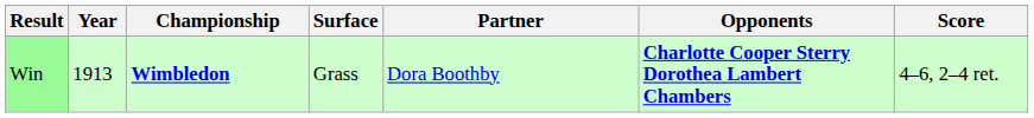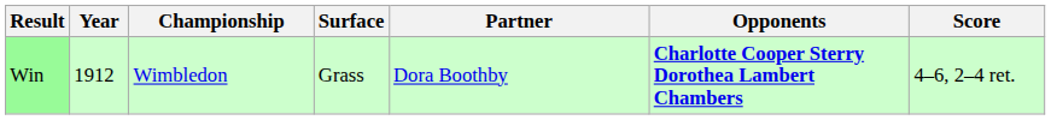Win | Year: 1913 -> 1912
Win | Championship: bold -> normal
